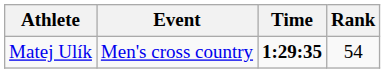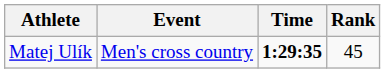Matej Ulík | Rank: 54 -> 45
